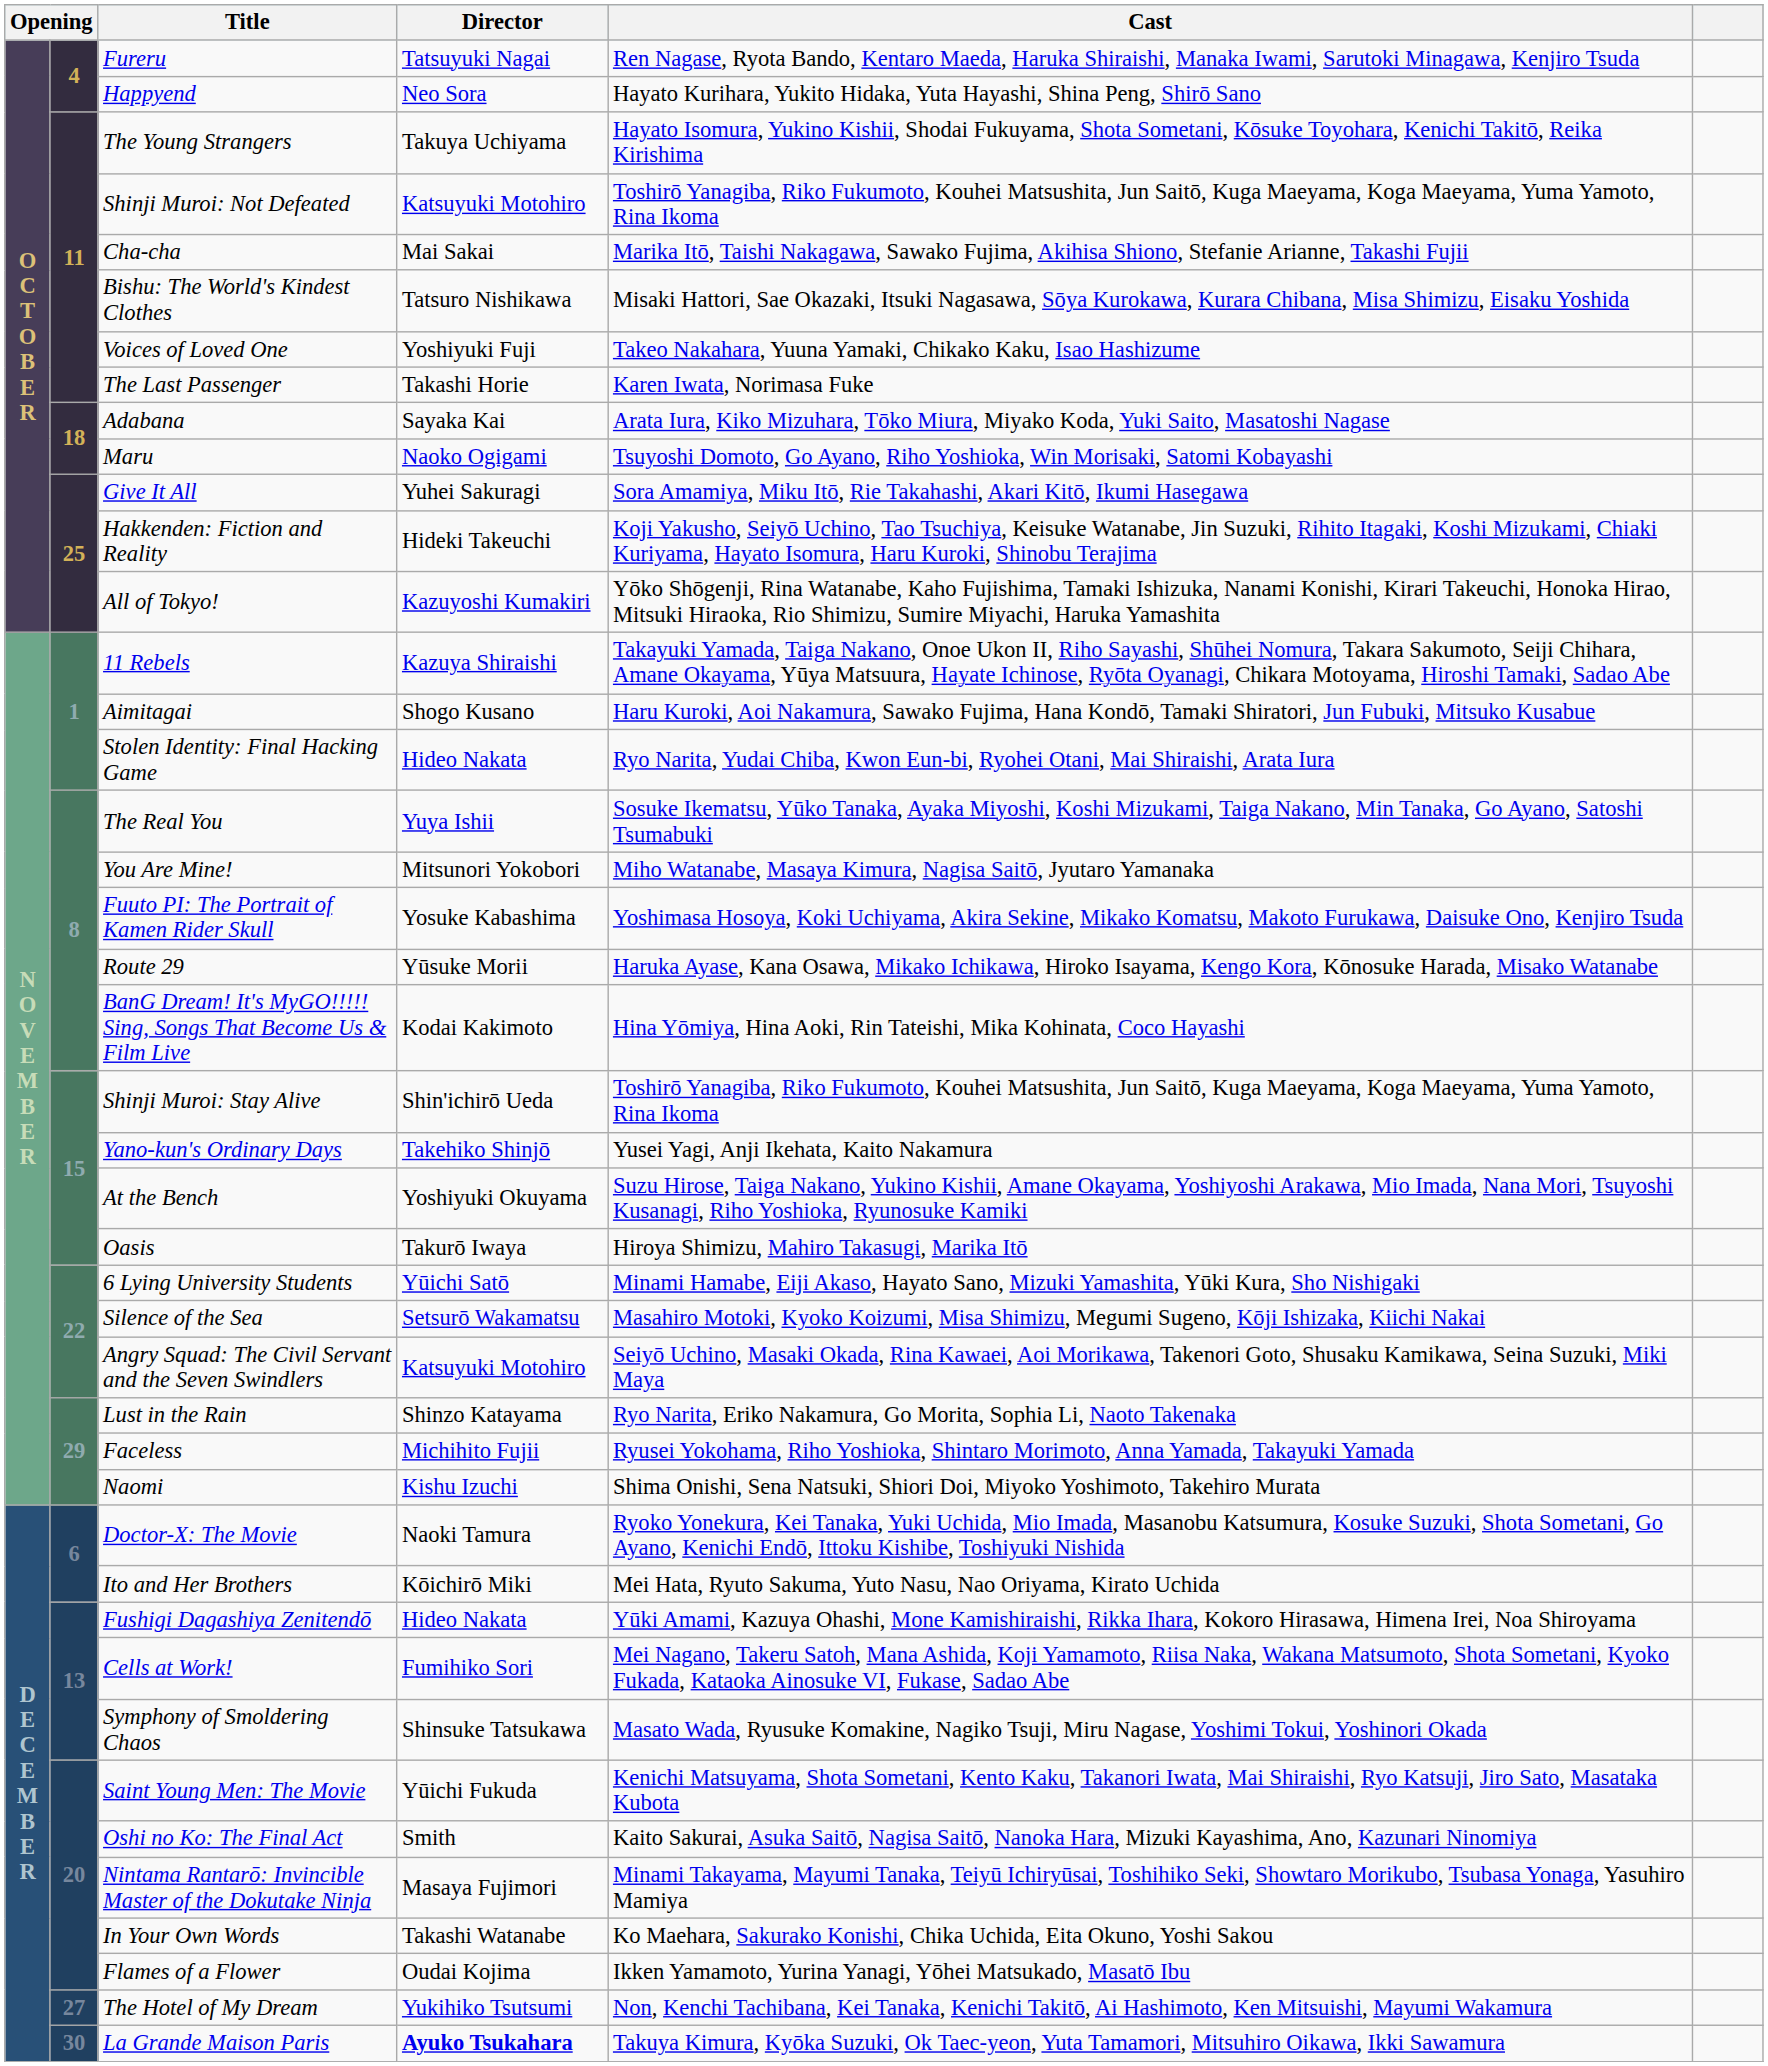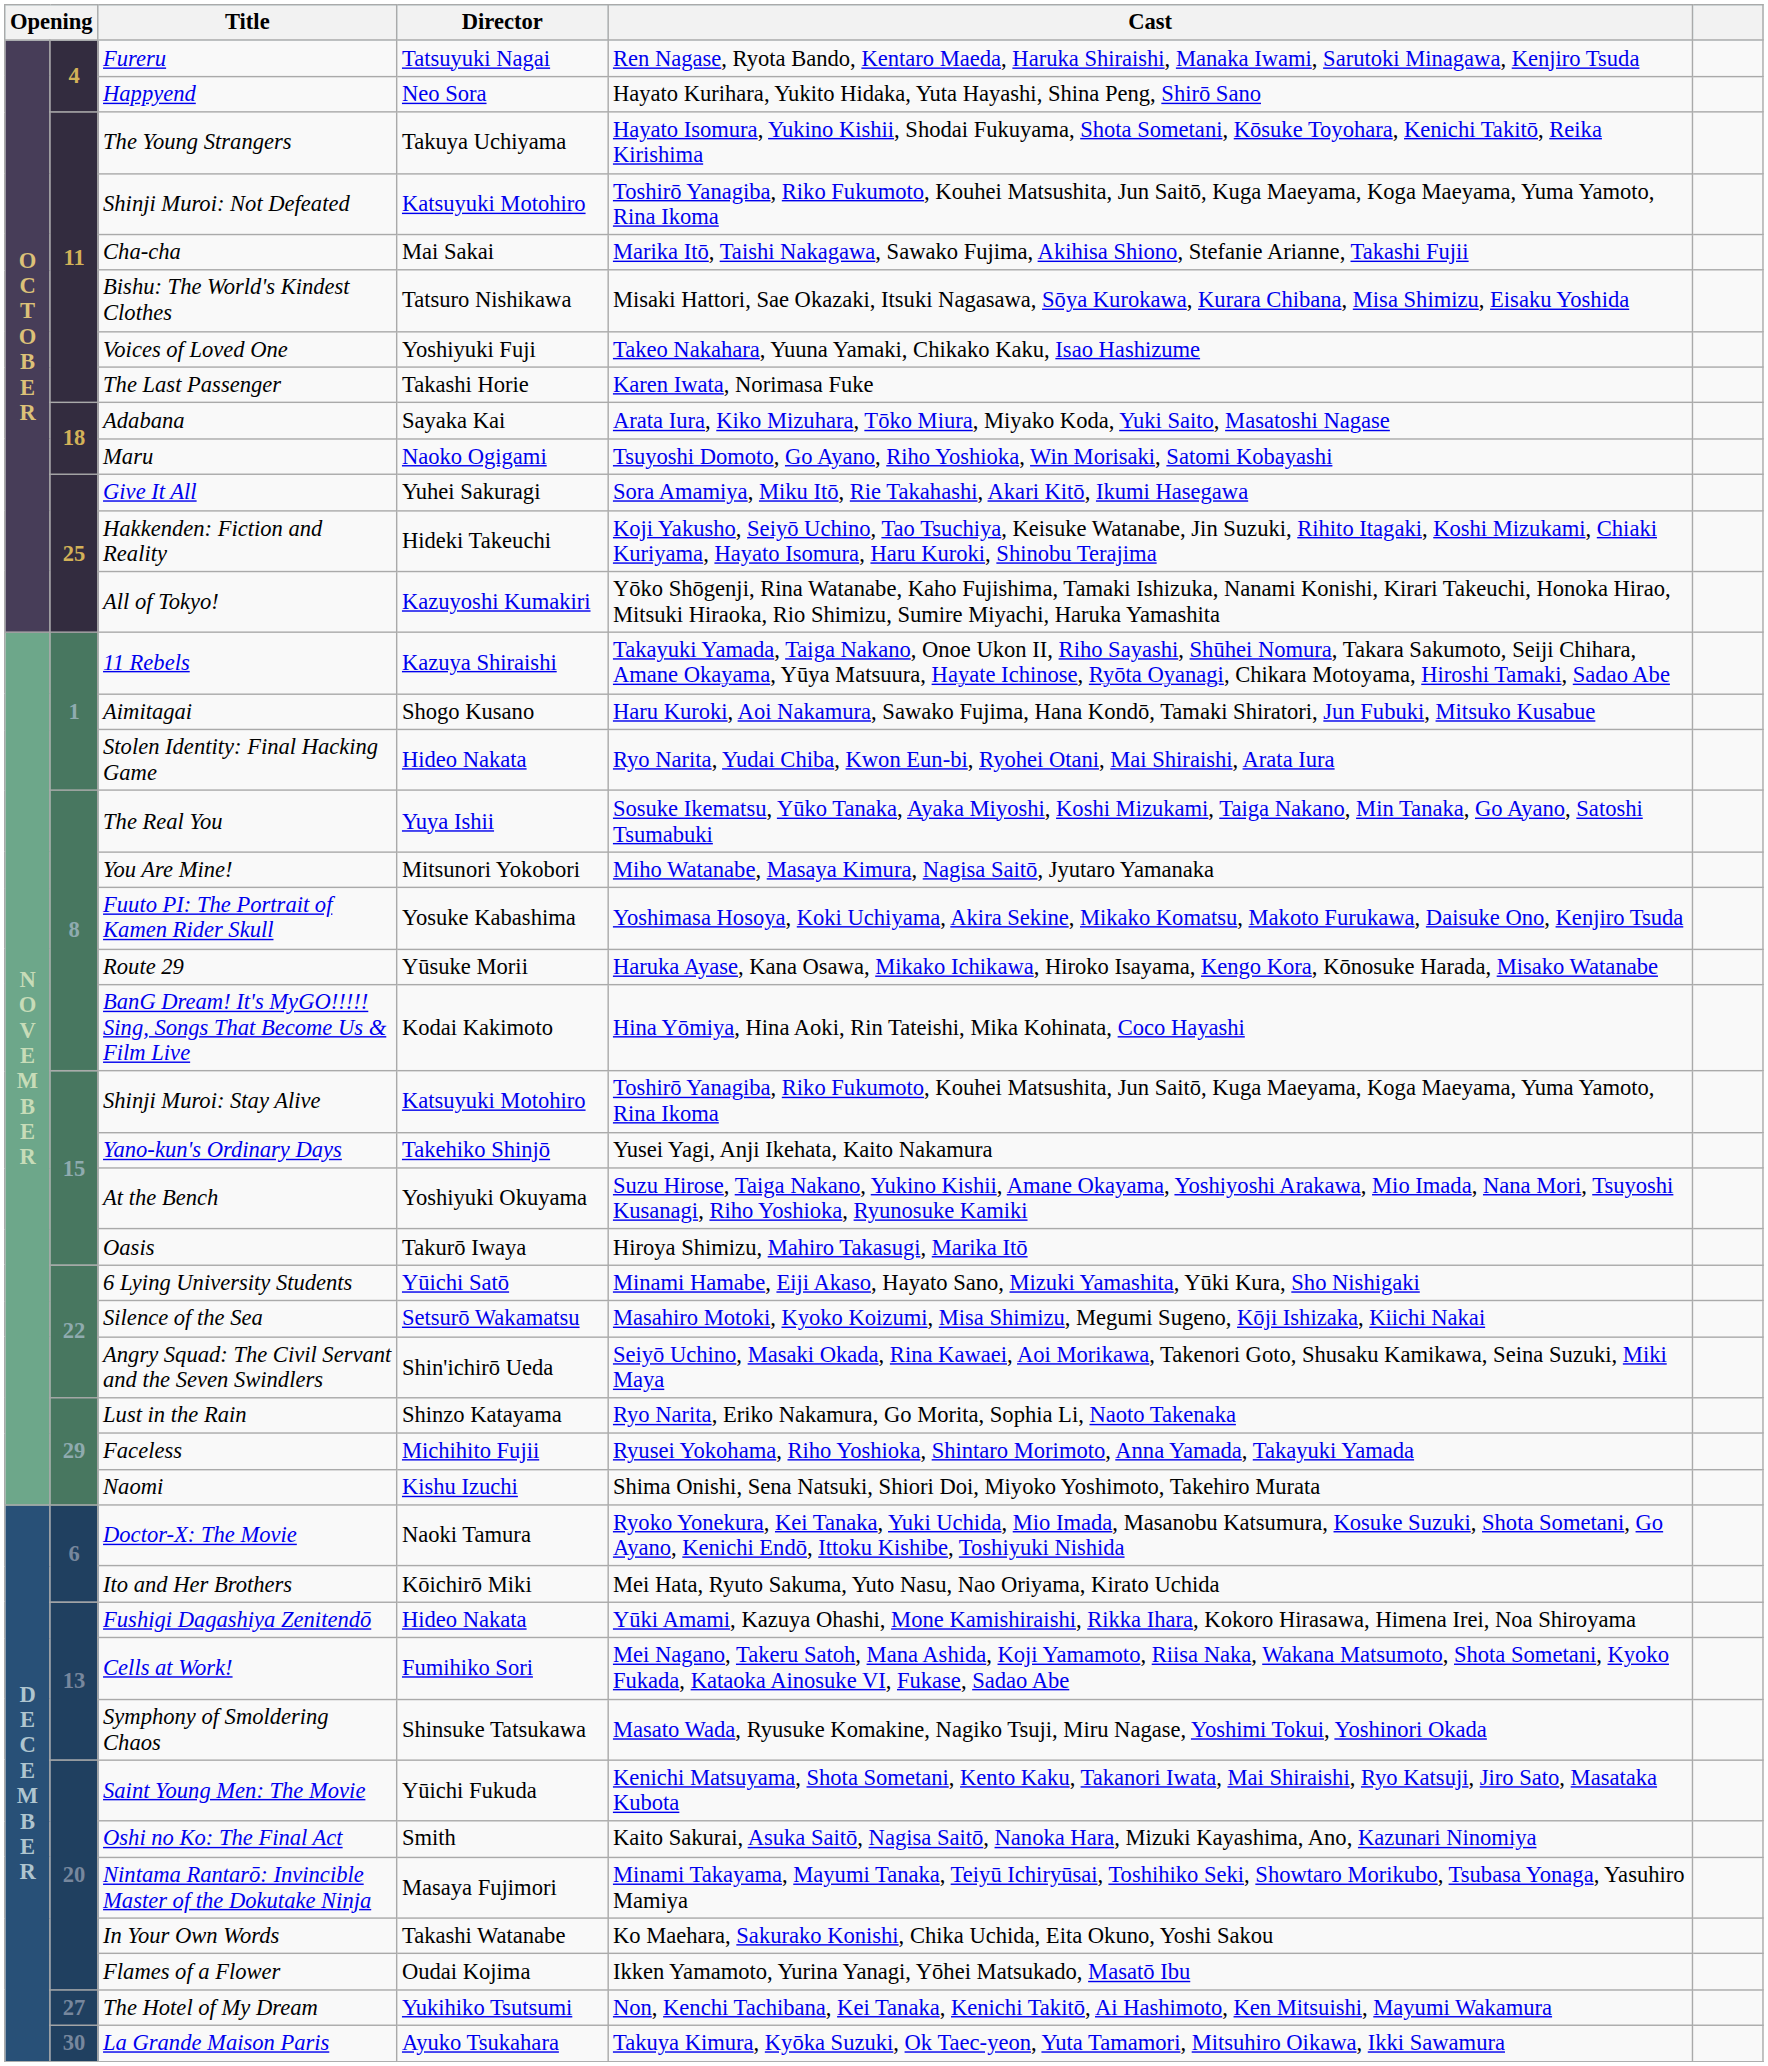Shinji Muroi: Stay Alive | Director: Shin'ichirō Ueda -> Katsuyuki Motohiro
Angry Squad: The Civil Servant and the Seven Swindlers | Director: Katsuyuki Motohiro -> Shin'ichirō Ueda
La Grande Maison Paris | Director: bold -> normal
